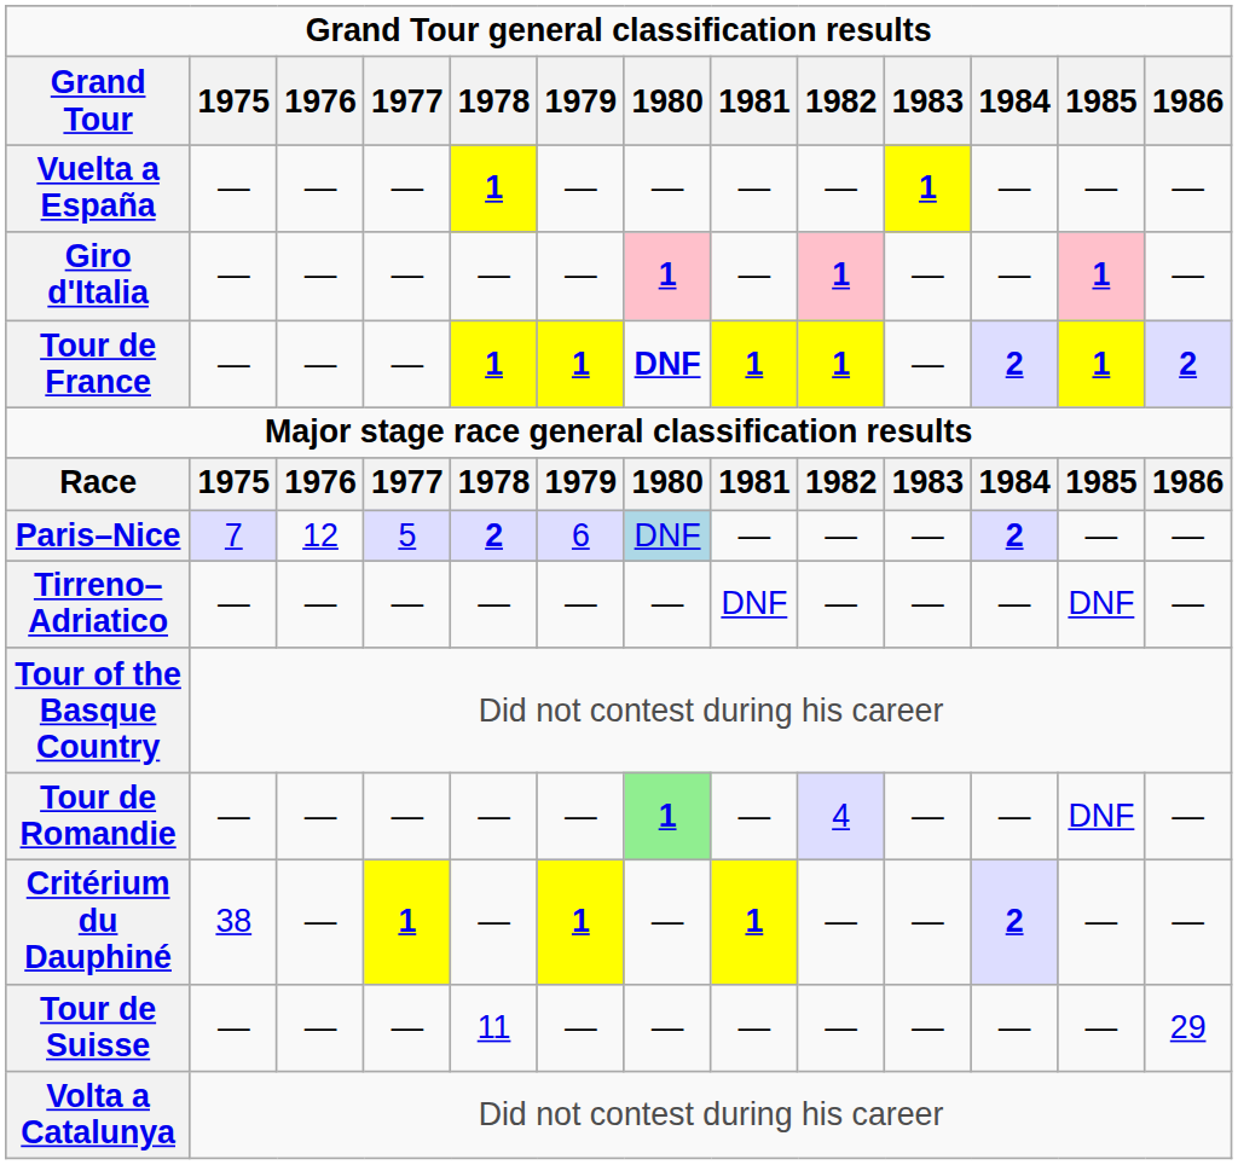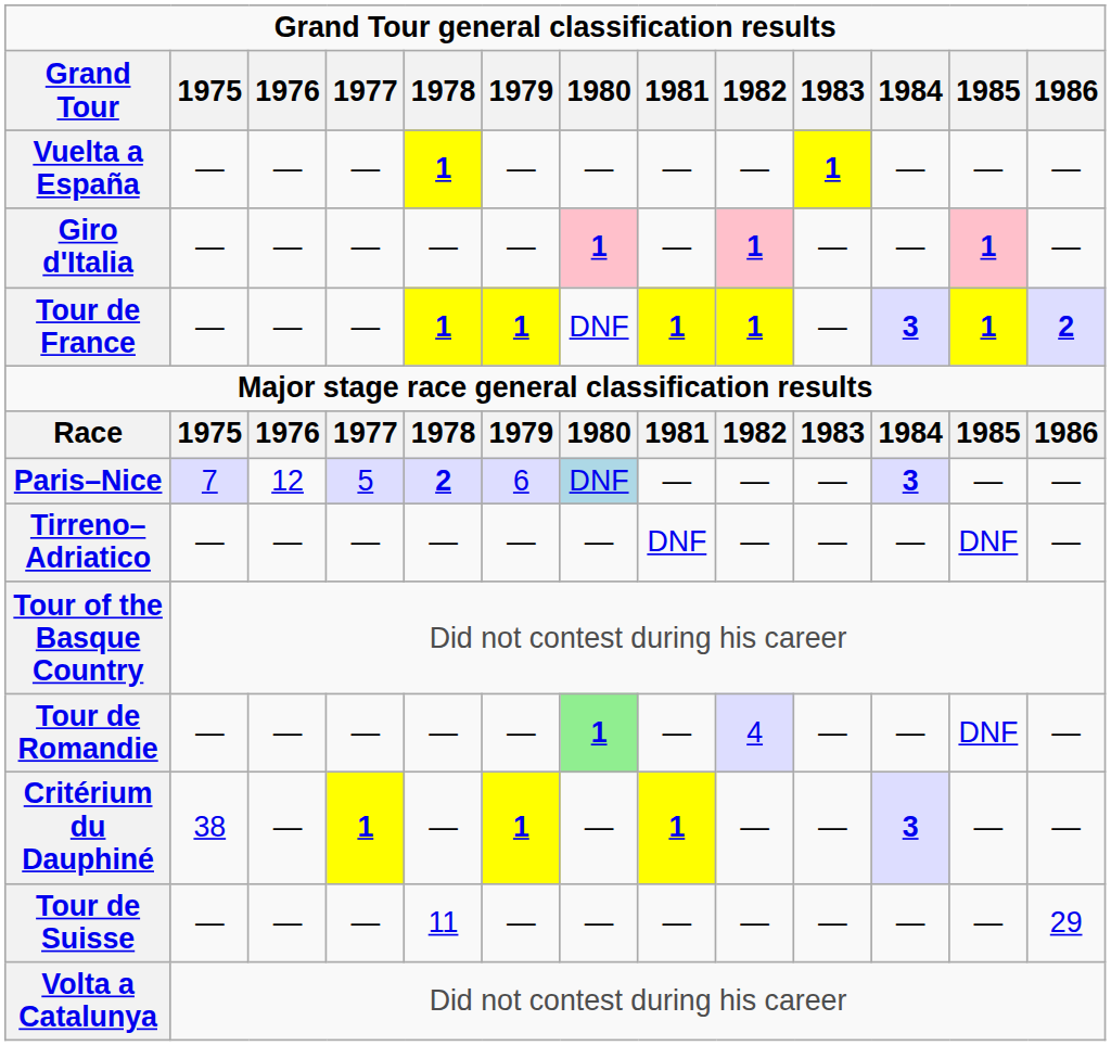Tour de France | Grand Tour general classification results / 1980: bold -> normal
Tour de France | Grand Tour general classification results / 1984: 2 -> 3
Paris–Nice | Grand Tour general classification results / 1984: 2 -> 3
Critérium du Dauphiné | Grand Tour general classification results / 1984: 2 -> 3
